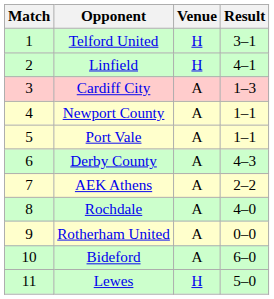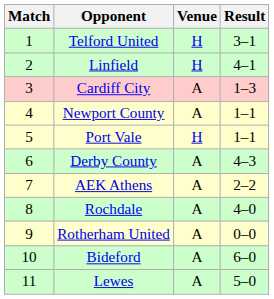Port Vale | Venue: A -> H
Lewes | Venue: H -> A
